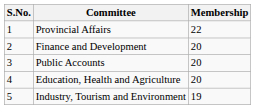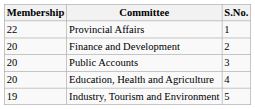columns swapped: S.No. <-> Membership
